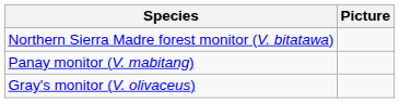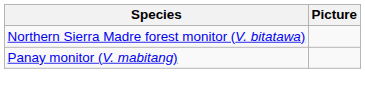- row: Gray's monitor (V. olivaceus)
